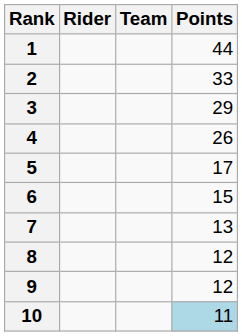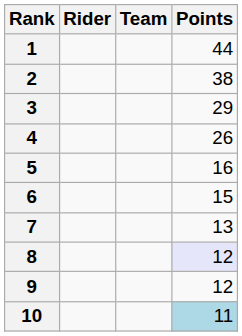2 | Points: 33 -> 38
5 | Points: 17 -> 16
8 | Points: no background -> lavender background
